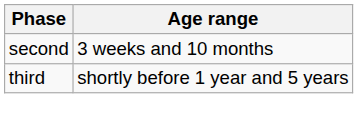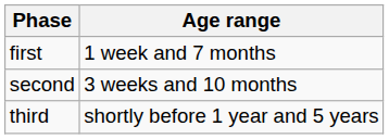+ row: first | 1 week and 7 months
